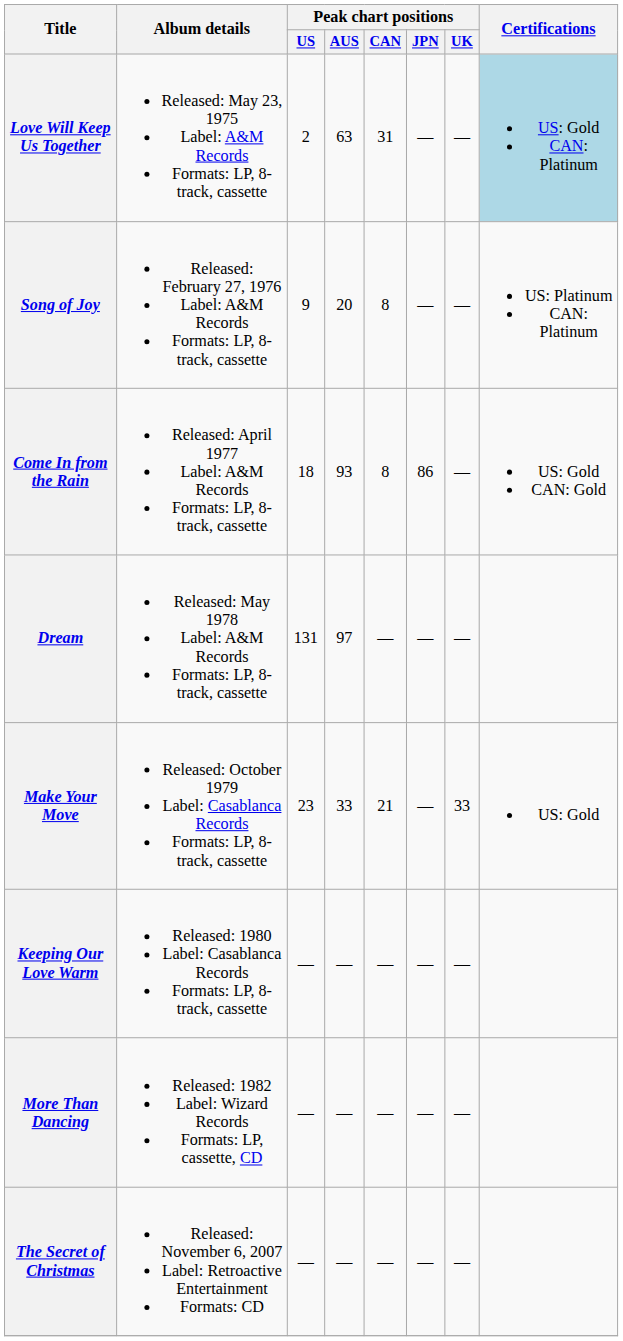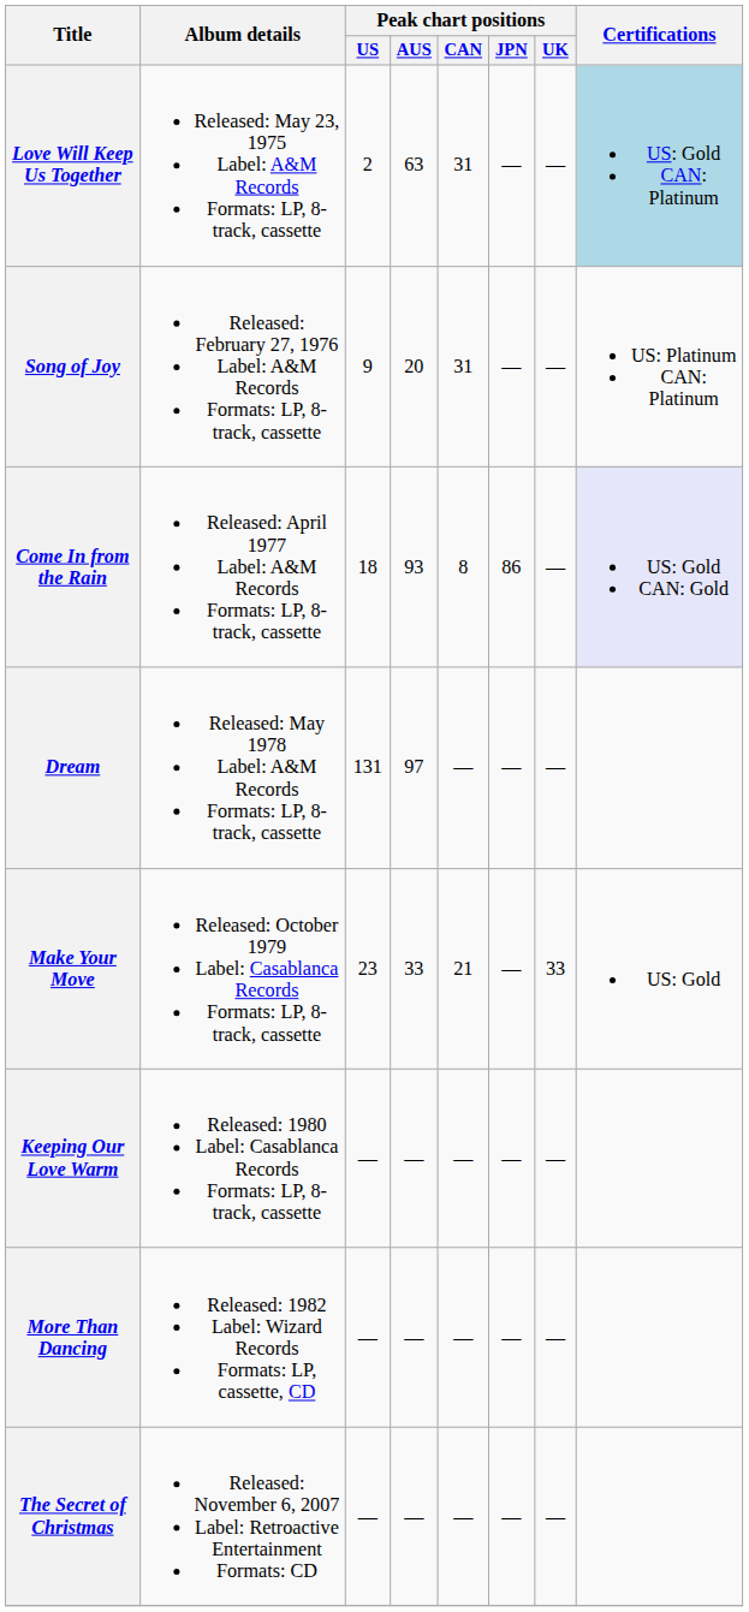Song of Joy | Peak chart positions / CAN: 8 -> 31
Come In from the Rain | Certifications: no background -> lavender background
